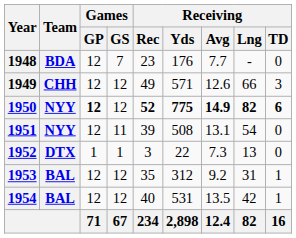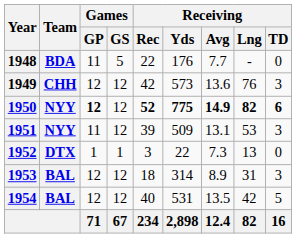1948 | Games / GP: 12 -> 11
1948 | Games / GS: 7 -> 5
1948 | Receiving / Rec: 23 -> 22
1949 | Receiving / Rec: 49 -> 42
1949 | Receiving / Yds: 571 -> 573
1949 | Receiving / Avg: 12.6 -> 13.6
1949 | Receiving / Lng: 66 -> 76
1951 | Games / GP: 12 -> 11
1951 | Games / GS: 11 -> 12
1951 | Receiving / Yds: 508 -> 509
1951 | Receiving / Lng: 54 -> 53
1951 | Receiving / TD: 0 -> 3
1953 | Receiving / Rec: 35 -> 18
1953 | Receiving / Yds: 312 -> 314
1953 | Receiving / Avg: 9.2 -> 8.9
1953 | Receiving / TD: 1 -> 3
1954 | Receiving / TD: 1 -> 5
